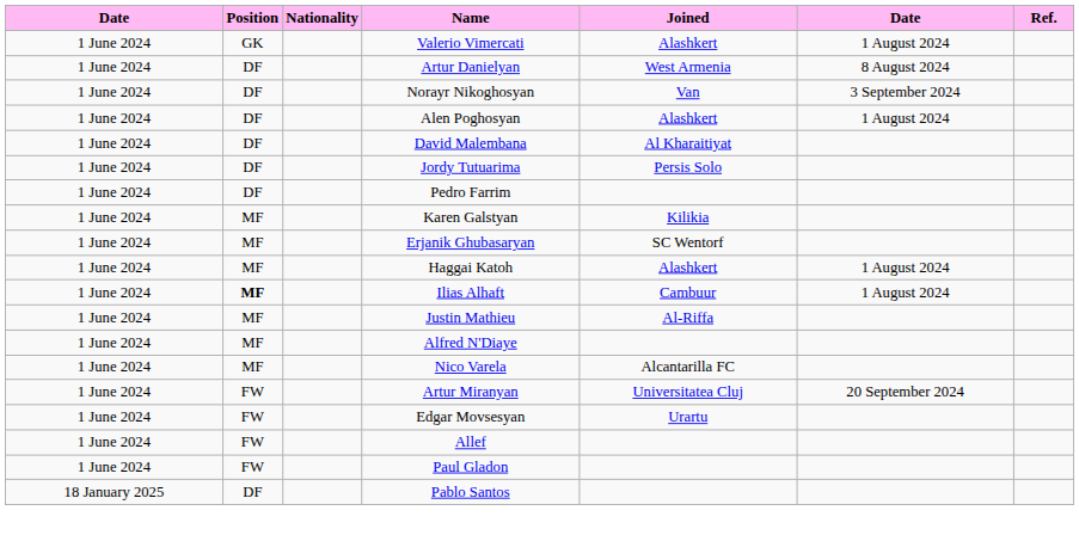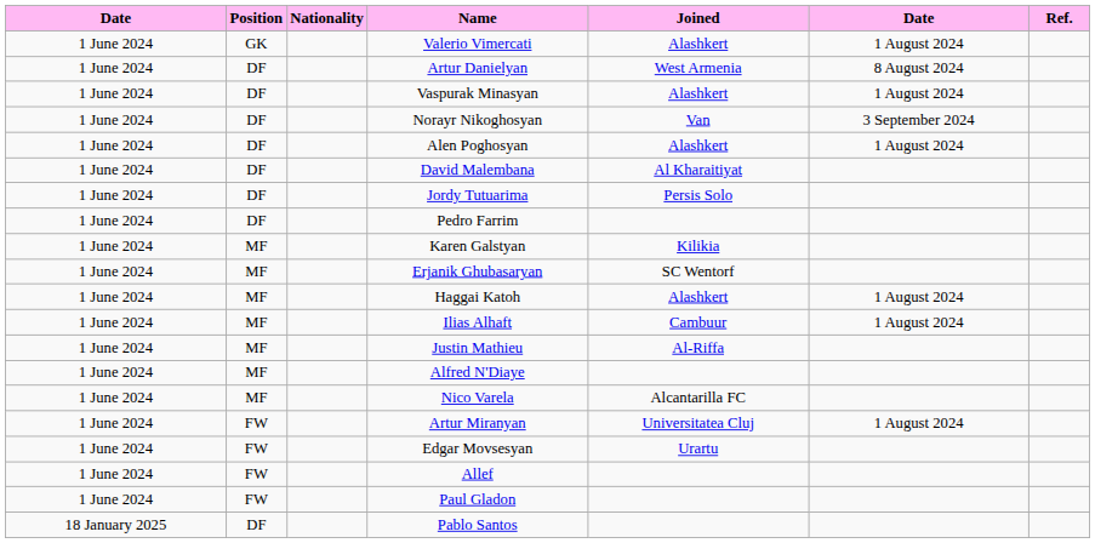+ row: 1 June 2024 | DF | Vaspurak Minasyan | Alashkert | 1 August 2024
Ilias Alhaft | Position: bold -> normal
Artur Miranyan | column 6: 20 September 2024 -> 1 August 2024
